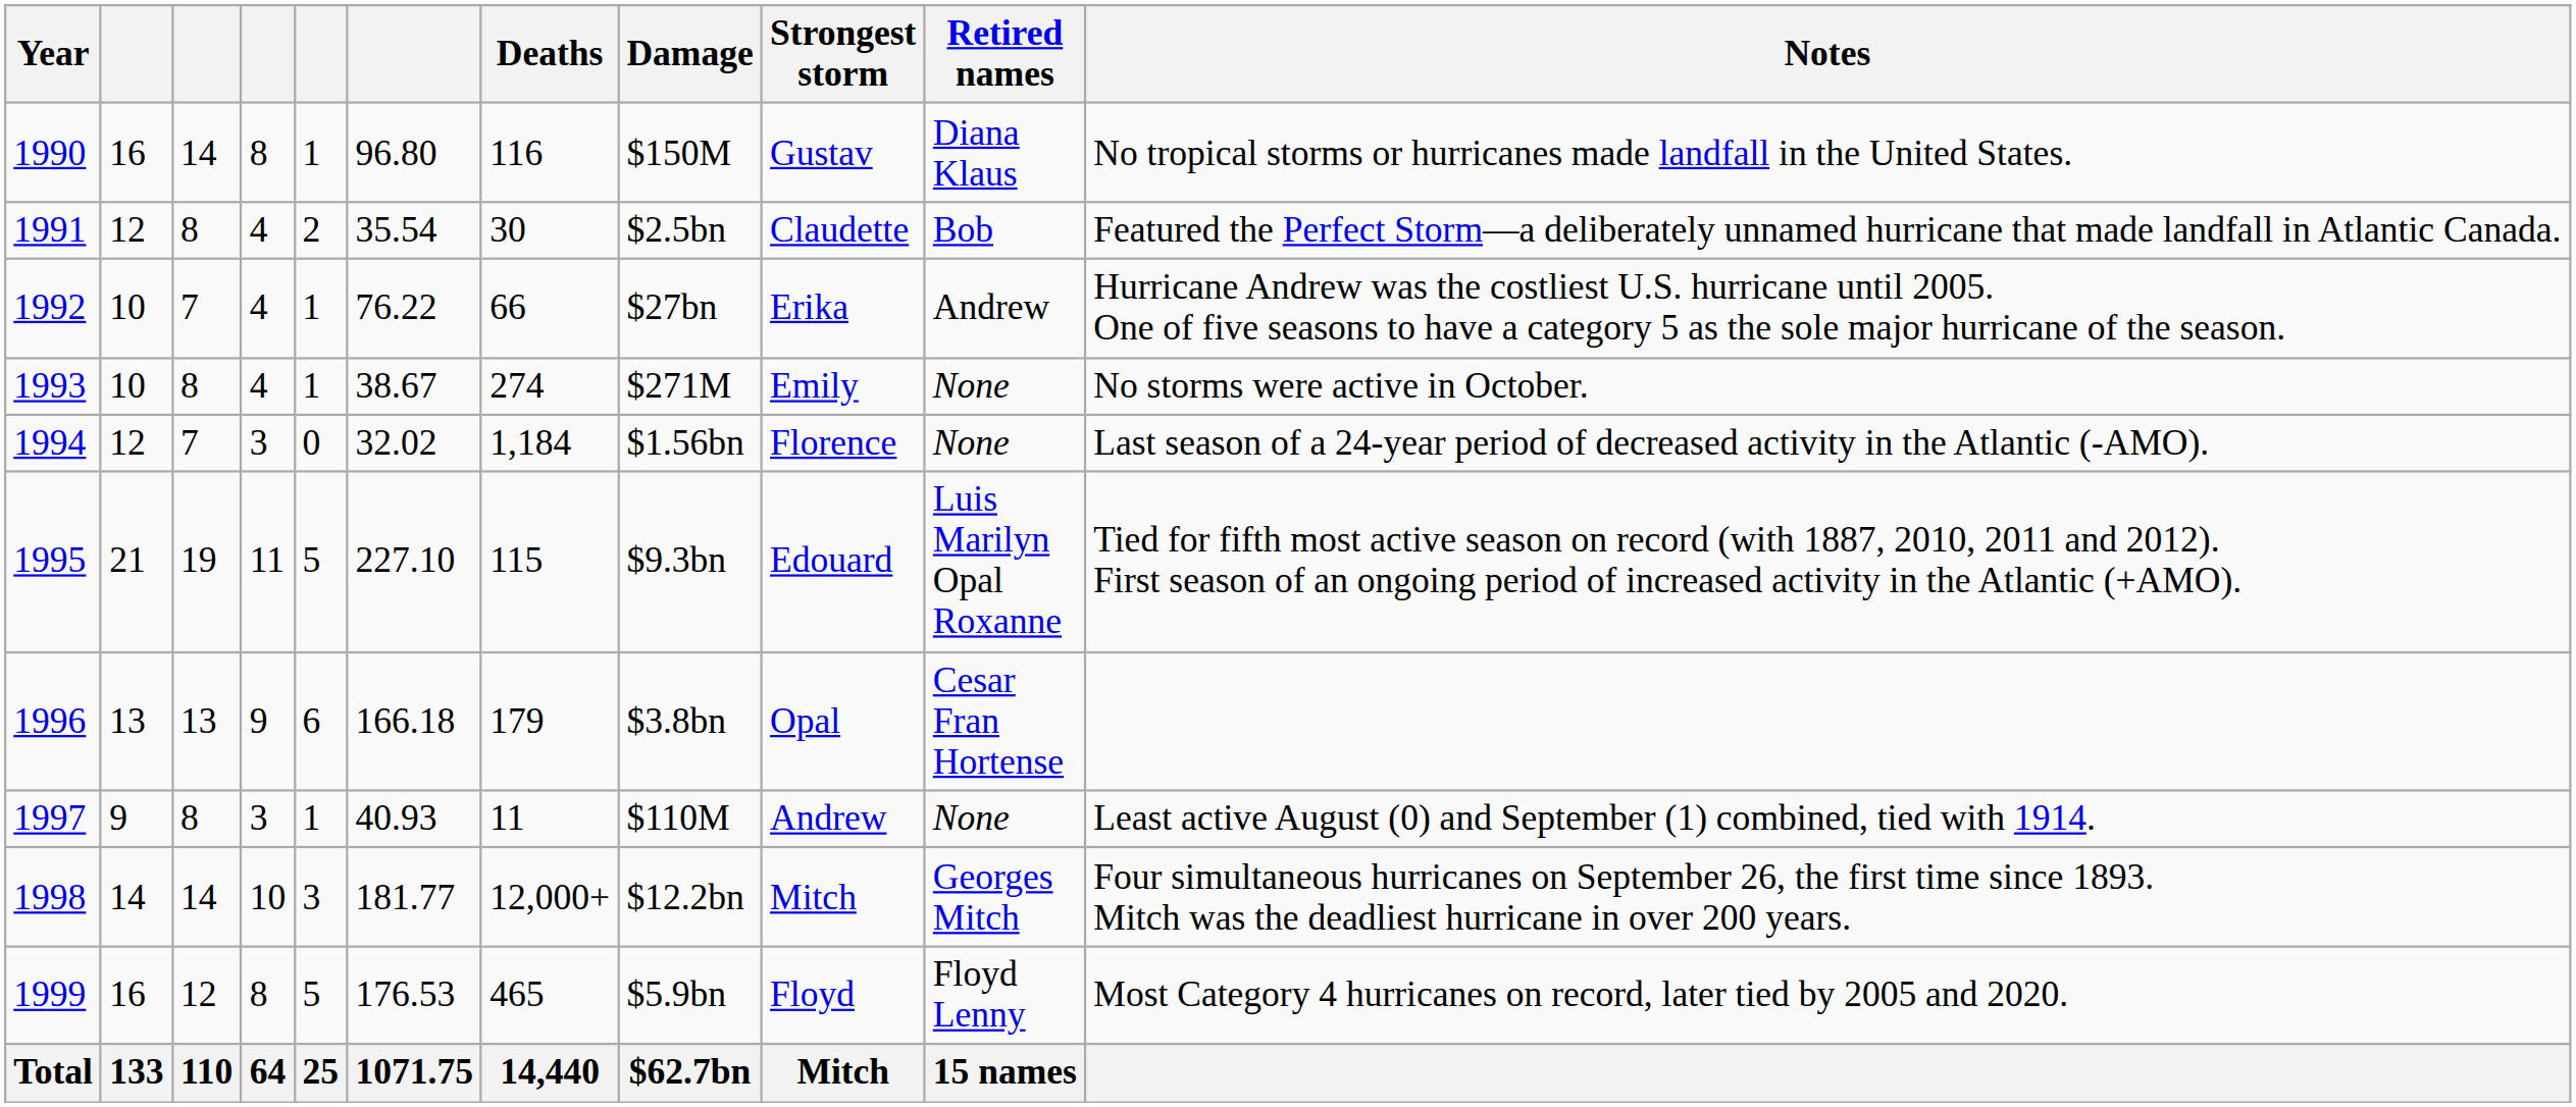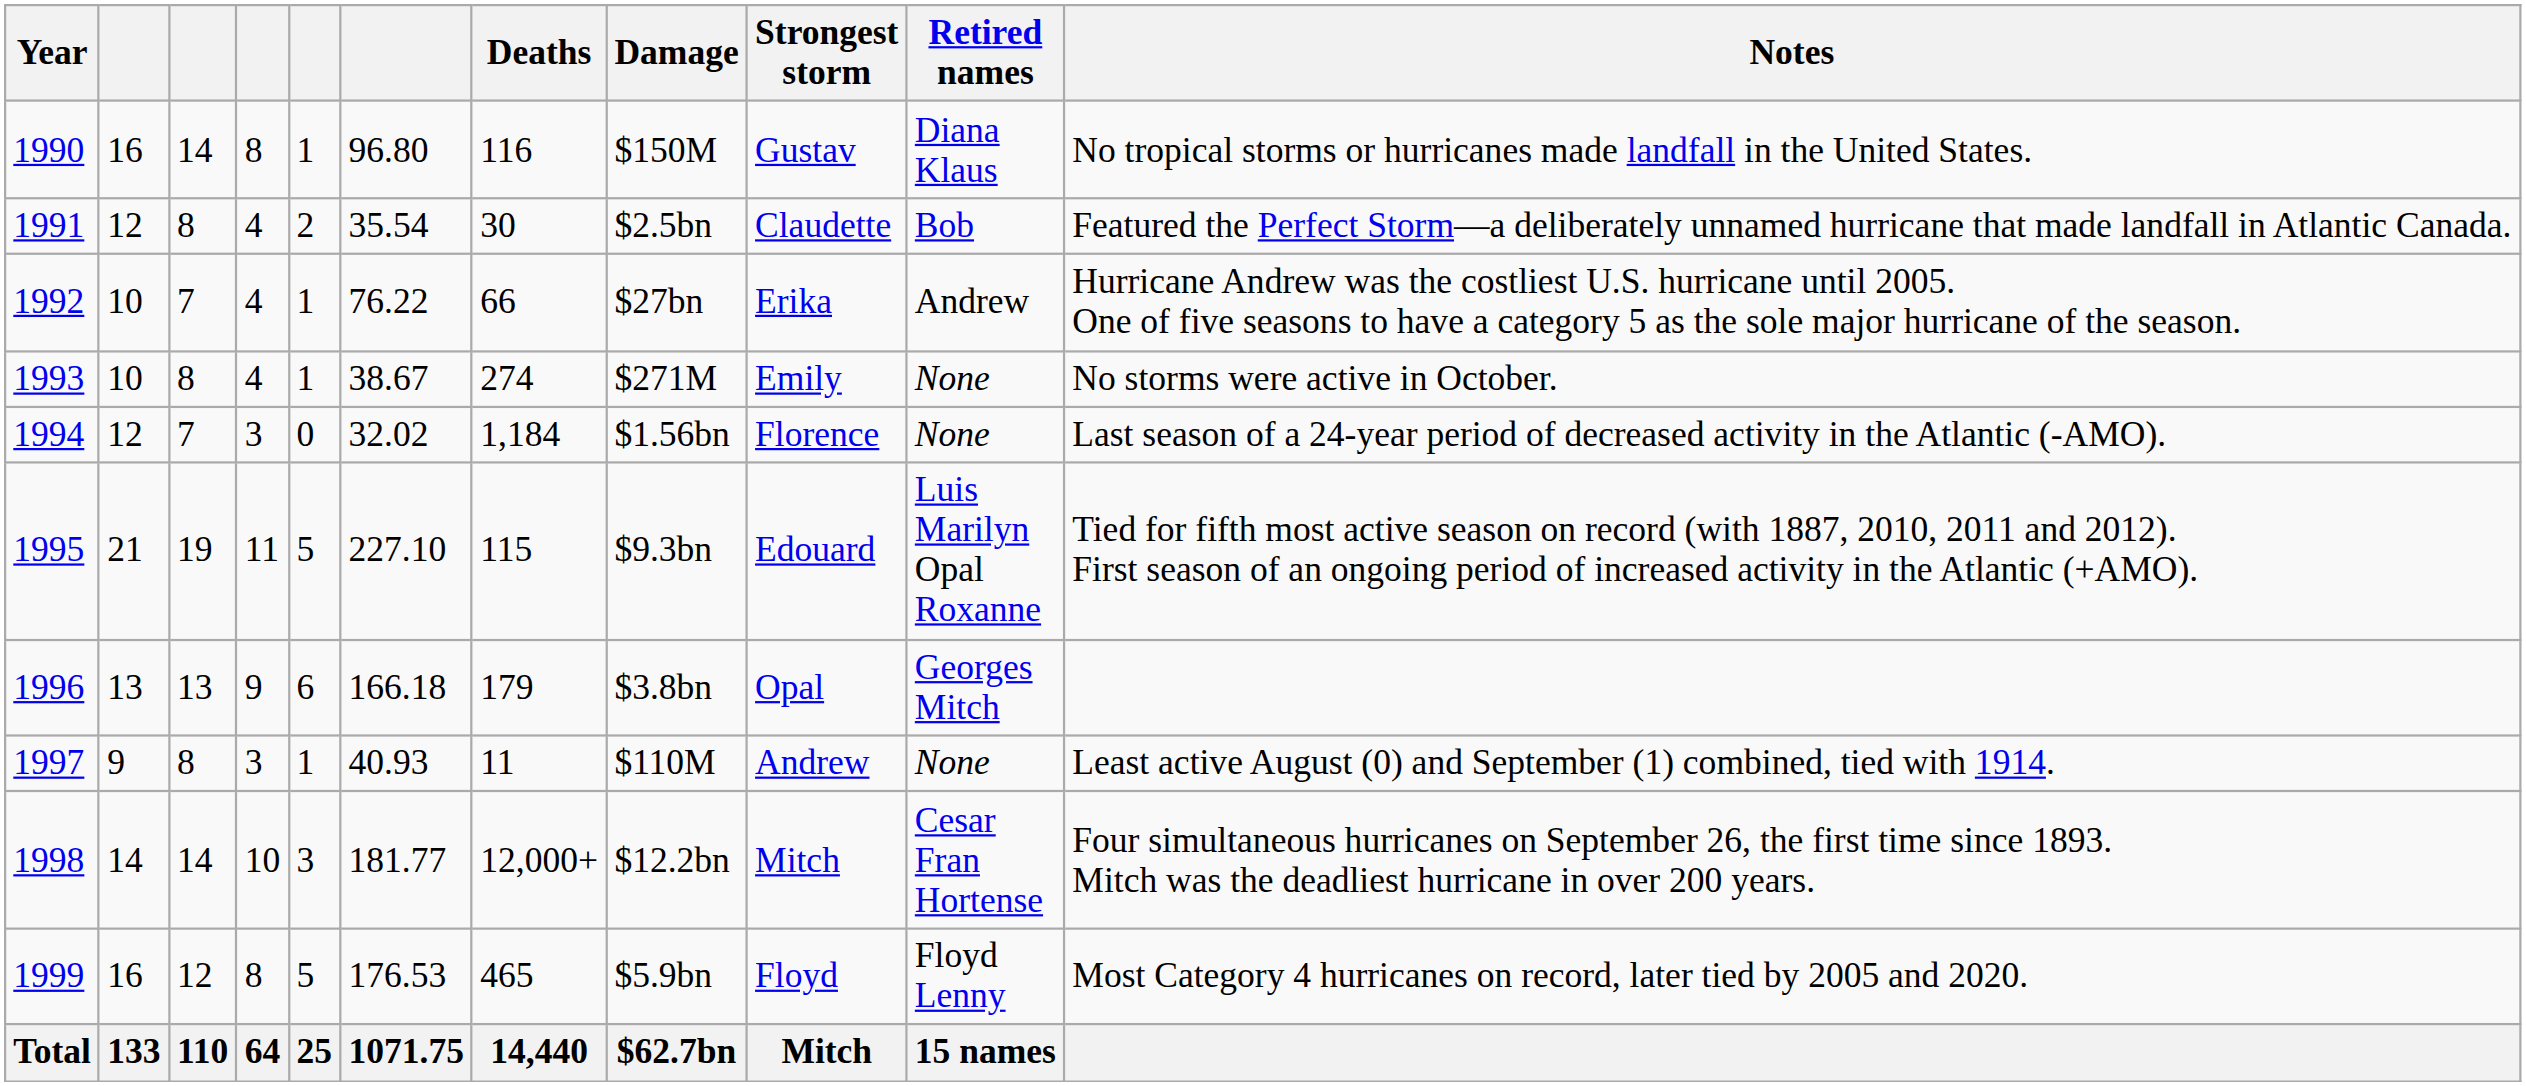1996 | Retired names: Cesar Fran Hortense -> Georges Mitch
1998 | Retired names: Georges Mitch -> Cesar Fran Hortense
